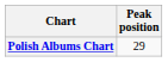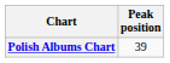Polish Albums Chart | Peak position: 29 -> 39
